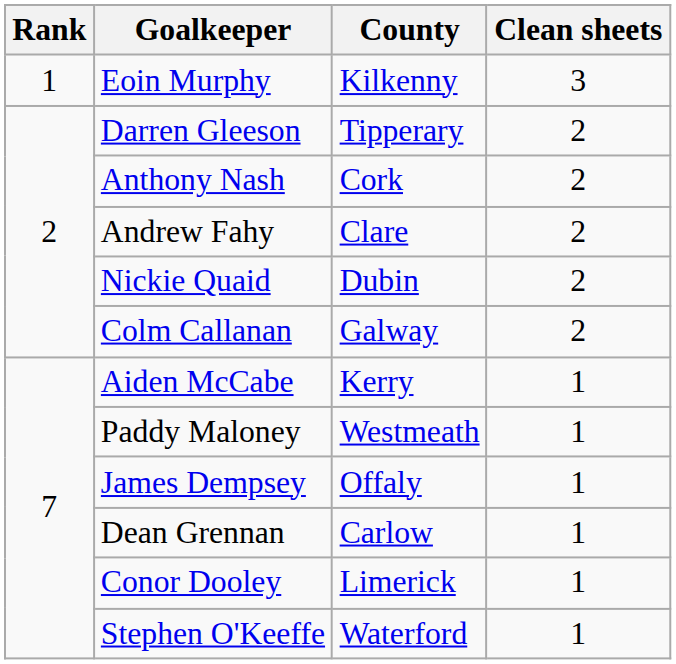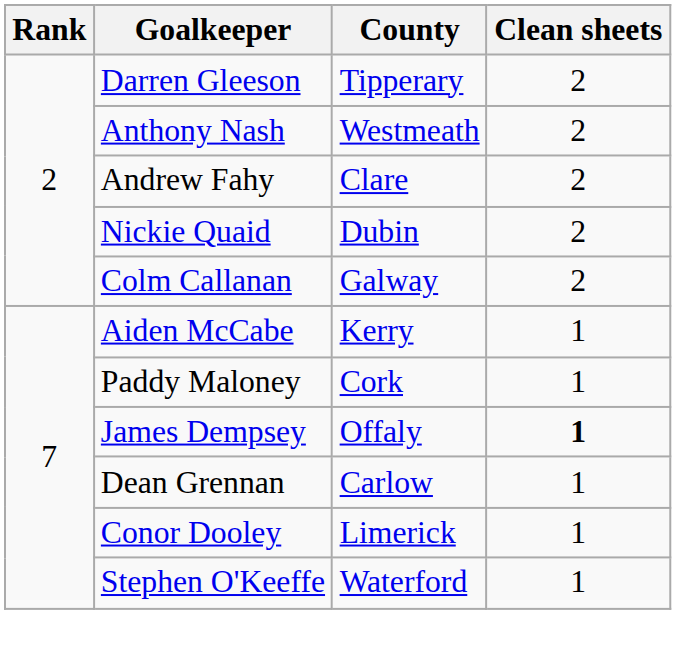- row: 1 | Eoin Murphy | Kilkenny | 3
Anthony Nash | County: Cork -> Westmeath
Paddy Maloney | County: Westmeath -> Cork
James Dempsey | Clean sheets: normal -> bold
